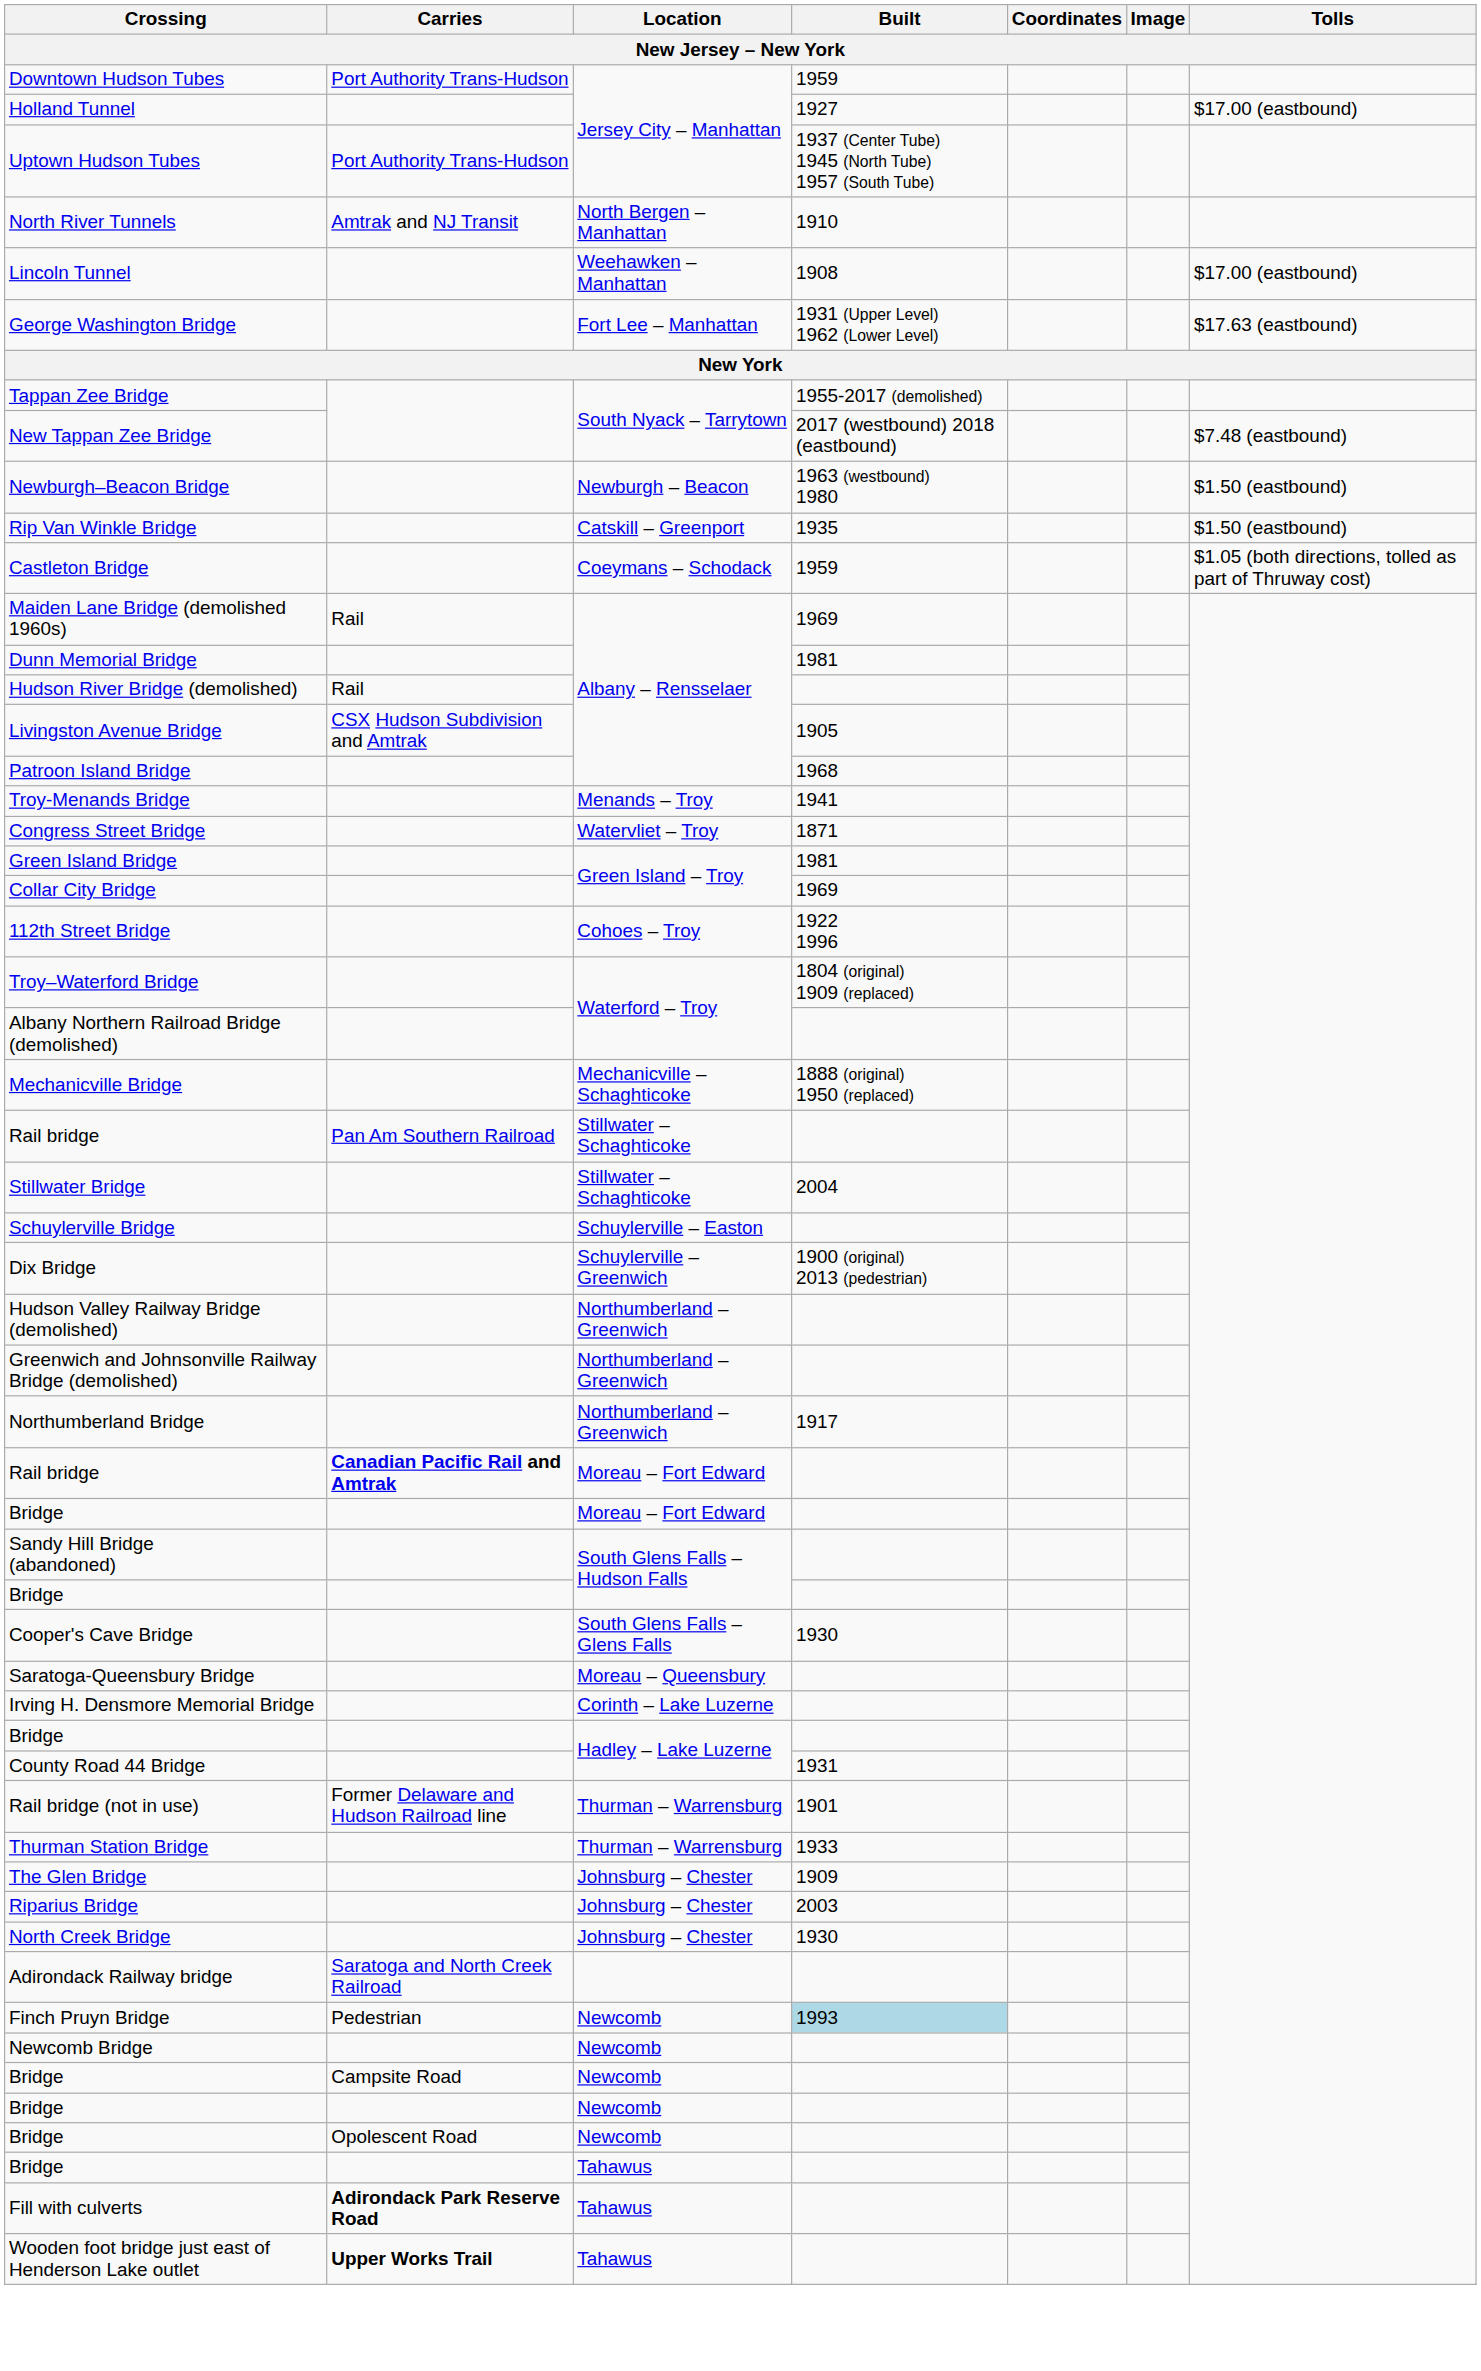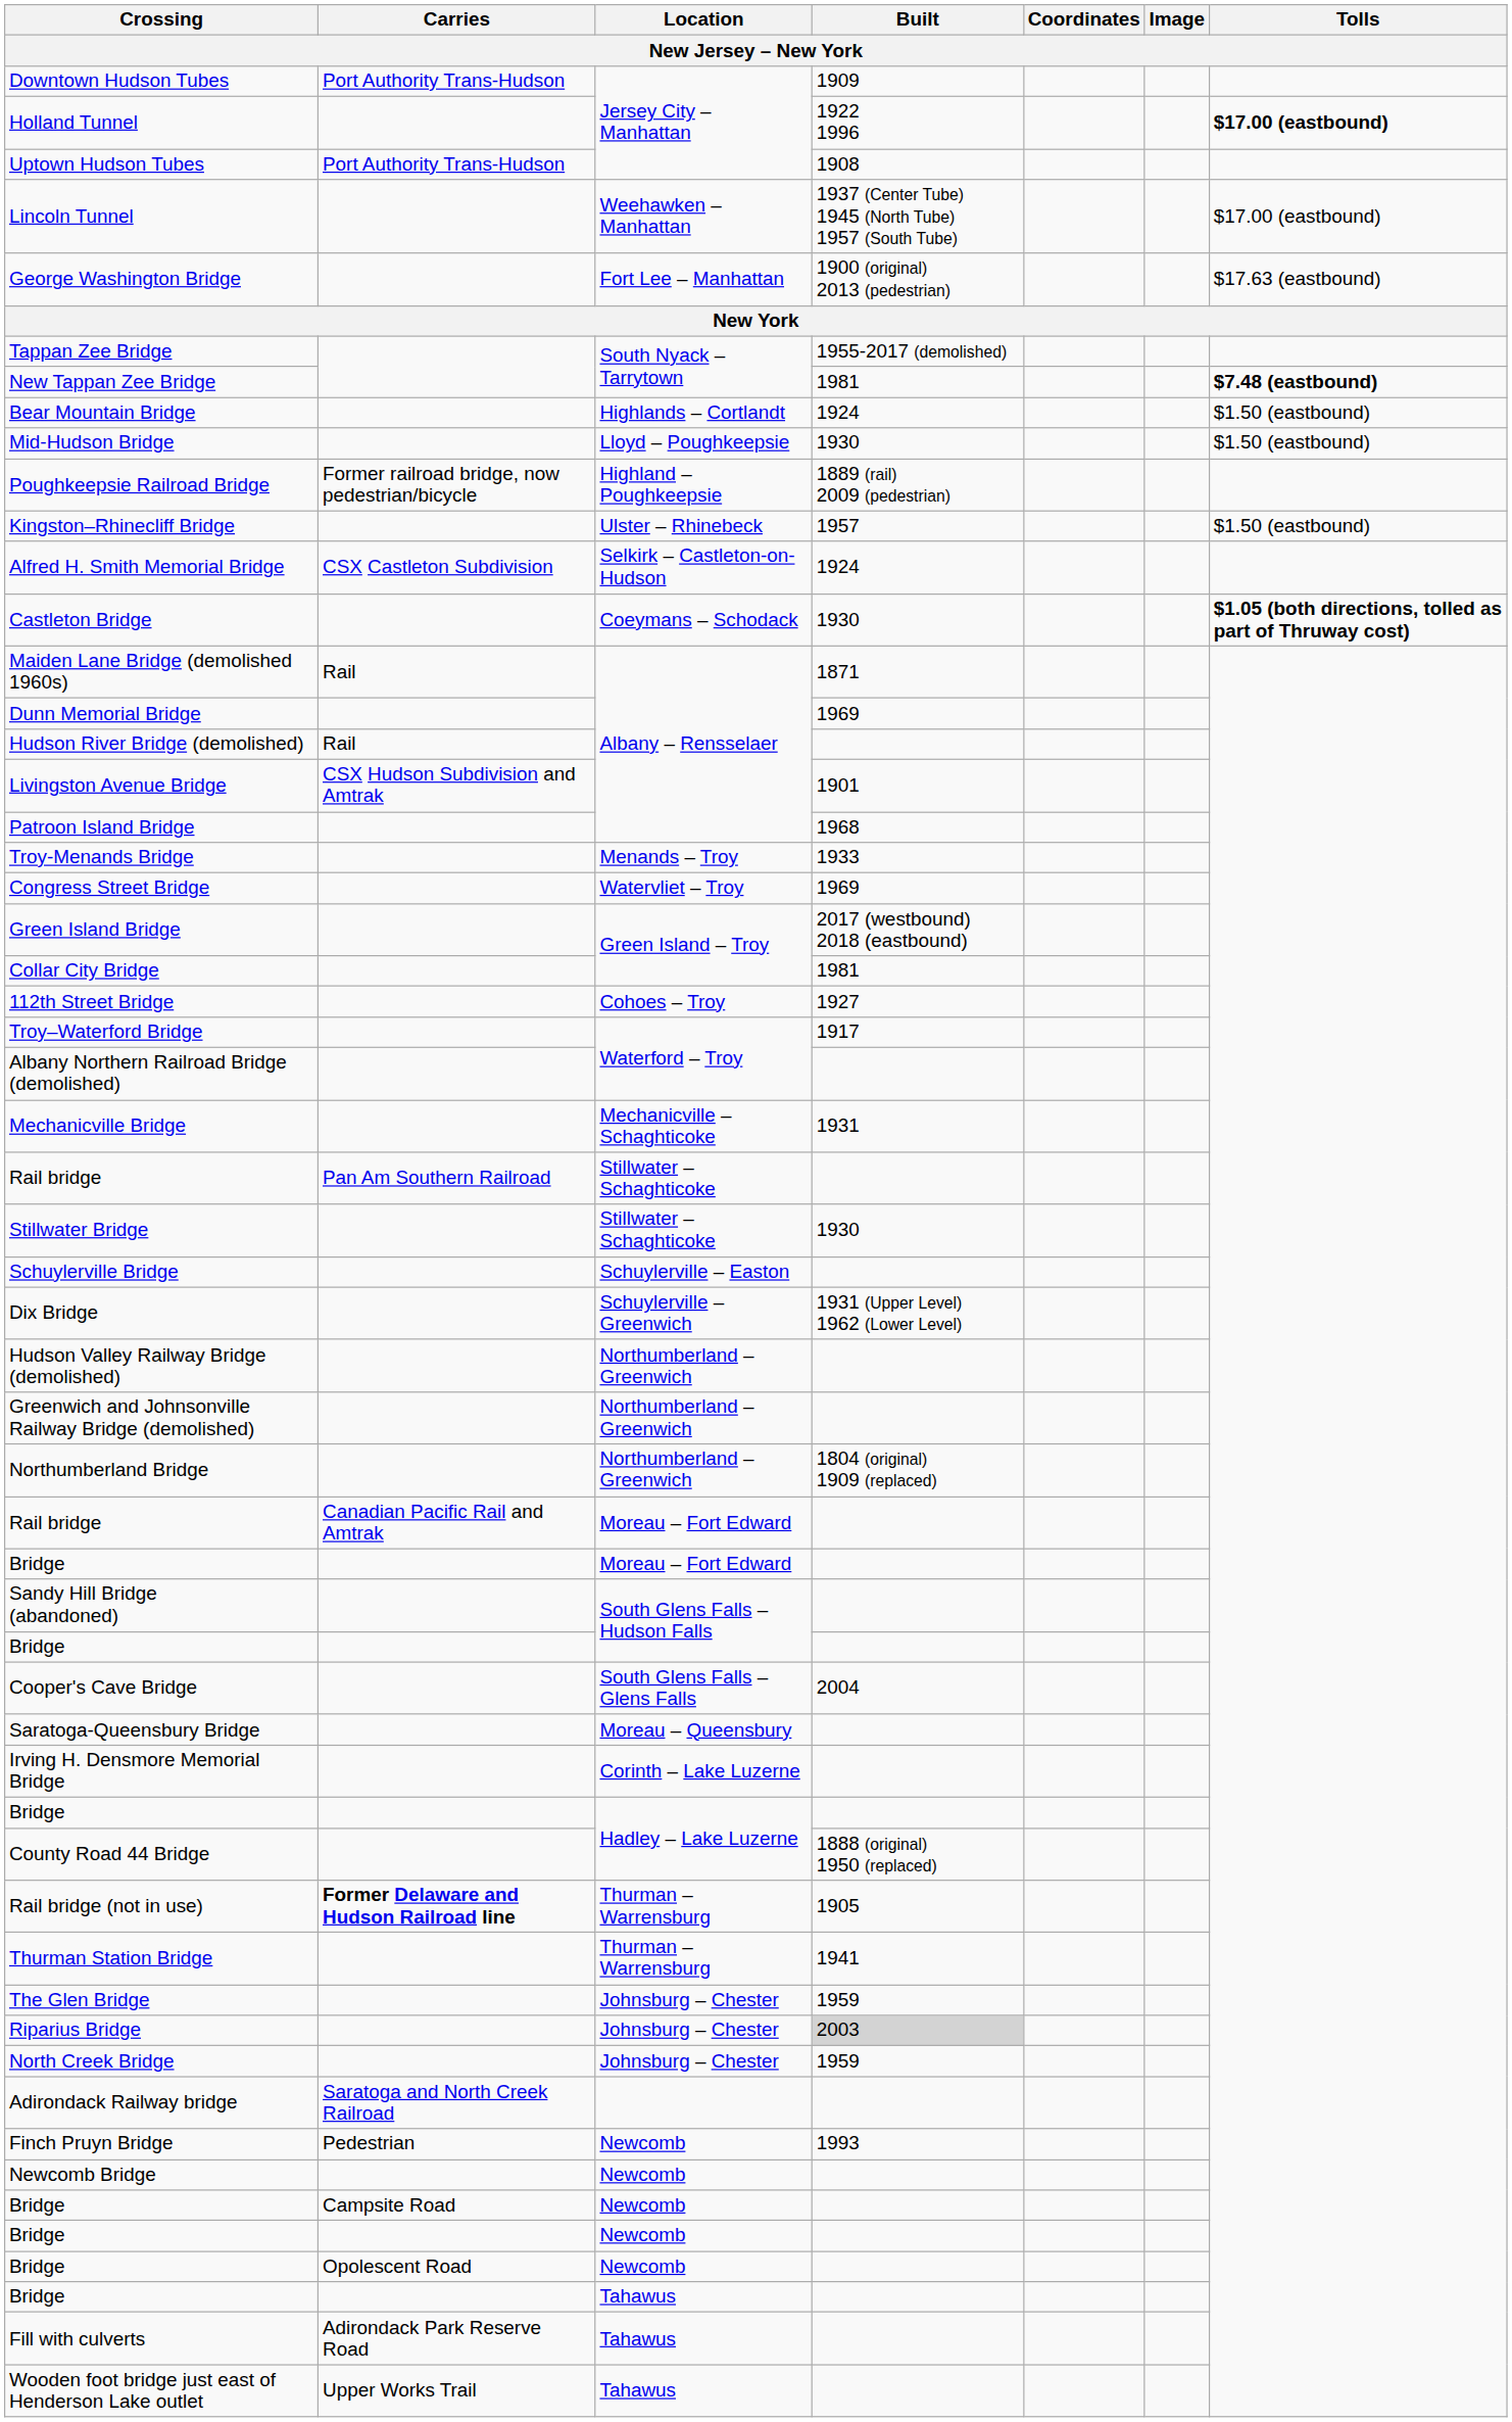Downtown Hudson Tubes | Built: 1959 -> 1909
Holland Tunnel | Built: 1927 -> 1922 1996
Holland Tunnel | Tolls: normal -> bold
Uptown Hudson Tubes | Built: 1937 (Center Tube) 1945 (North Tube) 1957 (South Tube) -> 1908
- row: North River Tunnels | Amtrak and NJ Transit | North Bergen – Manhattan | 1910
Lincoln Tunnel | Built: 1908 -> 1937 (Center Tube) 1945 (North Tube) 1957 (South Tube)
George Washington Bridge | Built: 1931 (Upper Level) 1962 (Lower Level) -> 1900 (original) 2013 (pedestrian)
New Tappan Zee Bridge | Built: 2017 (westbound) 2018 (eastbound) -> 1981
New Tappan Zee Bridge | Tolls: normal -> bold
+ row: Bear Mountain Bridge | Highlands – Cortlandt | 1924 | $1.50 (eastbound)
- row: Newburgh–Beacon Bridge | Newburgh – Beacon | 1963 (westbound) 1980 | $1.50 (eastbound)
+ row: Mid-Hudson Bridge | Lloyd – Poughkeepsie | 1930 | $1.50 (eastbound)
+ row: Poughkeepsie Railroad Bridge | Former railroad bridge, now pedestrian/bicycle | Highland – Poughkeepsie | 1889 (rail) 2009 (pedestrian)
+ row: Kingston–Rhinecliff Bridge | Ulster – Rhinebeck | 1957 | $1.50 (eastbound)
- row: Rip Van Winkle Bridge | Catskill – Greenport | 1935 | $1.50 (eastbound)
+ row: Alfred H. Smith Memorial Bridge | CSX Castleton Subdivision | Selkirk – Castleton-on-Hudson | 1924
Castleton Bridge | Built: 1959 -> 1930
Castleton Bridge | Tolls: normal -> bold
Maiden Lane Bridge (demolished 1960s) | Built: 1969 -> 1871
Dunn Memorial Bridge | Built: 1981 -> 1969
Livingston Avenue Bridge | Built: 1905 -> 1901
Troy-Menands Bridge | Built: 1941 -> 1933
Congress Street Bridge | Built: 1871 -> 1969
Green Island Bridge | Built: 1981 -> 2017 (westbound) 2018 (eastbound)
Collar City Bridge | Built: 1969 -> 1981
112th Street Bridge | Built: 1922 1996 -> 1927
Troy–Waterford Bridge | Built: 1804 (original) 1909 (replaced) -> 1917
Mechanicville Bridge | Built: 1888 (original) 1950 (replaced) -> 1931
Stillwater Bridge | Built: 2004 -> 1930
Dix Bridge | Built: 1900 (original) 2013 (pedestrian) -> 1931 (Upper Level) 1962 (Lower Level)
Northumberland Bridge | Built: 1917 -> 1804 (original) 1909 (replaced)
Rail bridge / Moreau – Fort Edward | Carries: bold -> normal
Cooper's Cave Bridge | Built: 1930 -> 2004
County Road 44 Bridge | Built: 1931 -> 1888 (original) 1950 (replaced)
Rail bridge (not in use) | Carries: normal -> bold
Rail bridge (not in use) | Built: 1901 -> 1905
Thurman Station Bridge | Built: 1933 -> 1941
The Glen Bridge | Built: 1909 -> 1959
Riparius Bridge | Built: no background -> lightgrey background
North Creek Bridge | Built: 1930 -> 1959
Finch Pruyn Bridge | Built: lightblue background -> no background
Fill with culverts | Carries: bold -> normal
Wooden foot bridge just east of Henderson Lake outlet | Carries: bold -> normal
